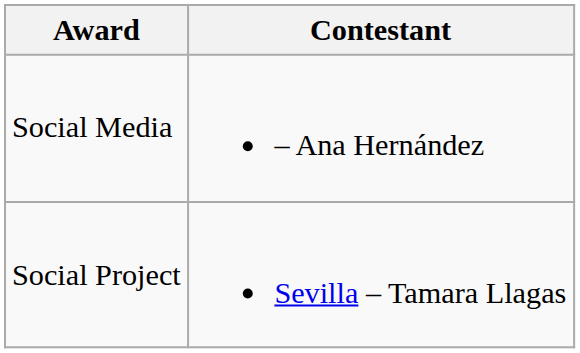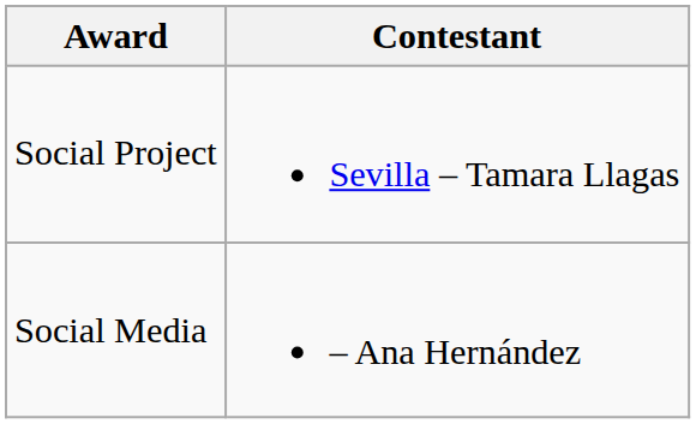rows swapped: Social Media <-> Social Project
